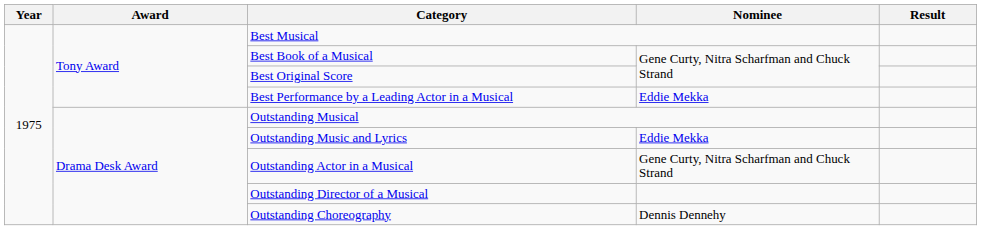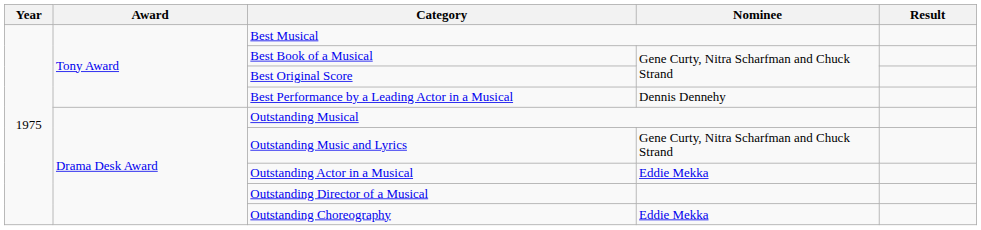Best Performance by a Leading Actor in a Musical | Nominee: Eddie Mekka -> Dennis Dennehy
Outstanding Music and Lyrics | Nominee: Eddie Mekka -> Gene Curty, Nitra Scharfman and Chuck Strand
Outstanding Actor in a Musical | Nominee: Gene Curty, Nitra Scharfman and Chuck Strand -> Eddie Mekka
Outstanding Choreography | Nominee: Dennis Dennehy -> Eddie Mekka
